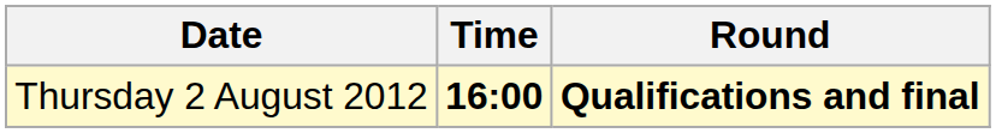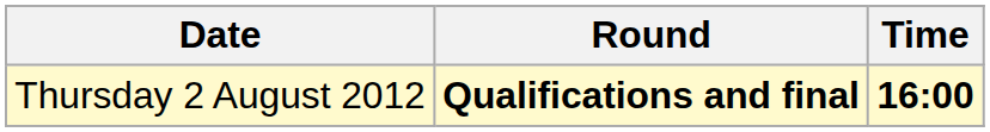columns swapped: Time <-> Round
